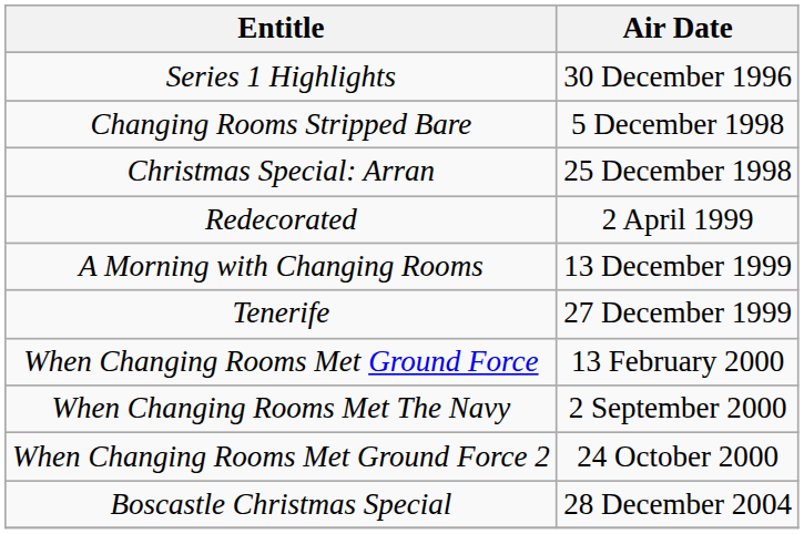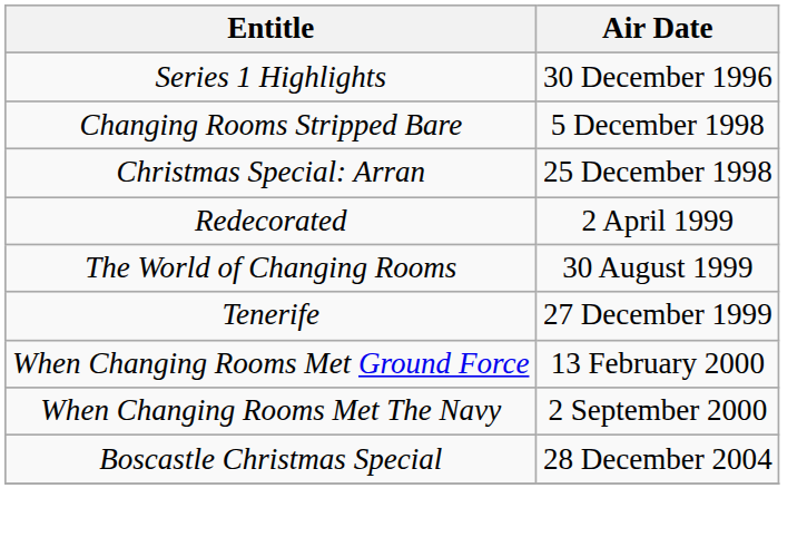+ row: The World of Changing Rooms | 30 August 1999
- row: A Morning with Changing Rooms | 13 December 1999
- row: When Changing Rooms Met Ground Force 2 | 24 October 2000
